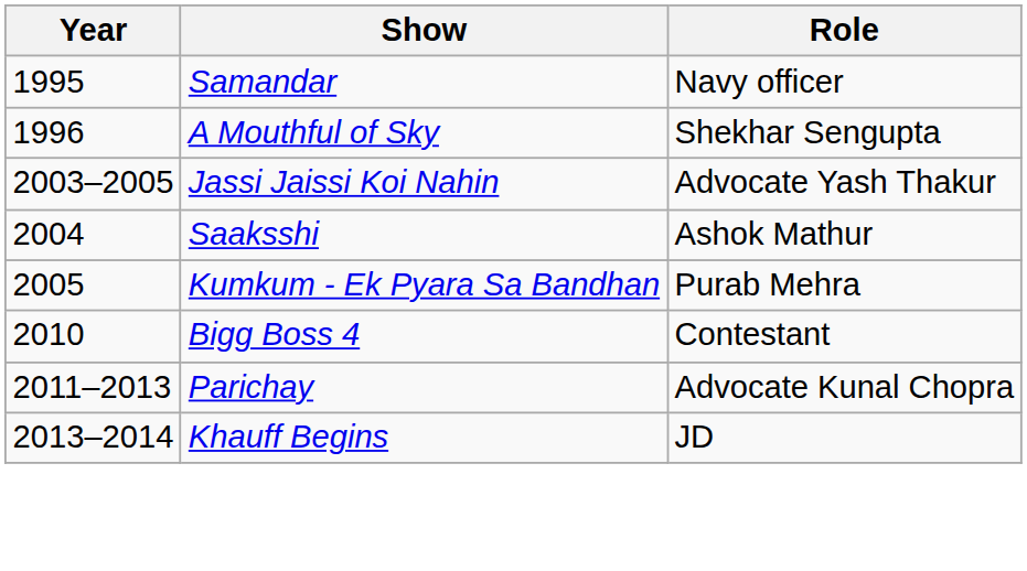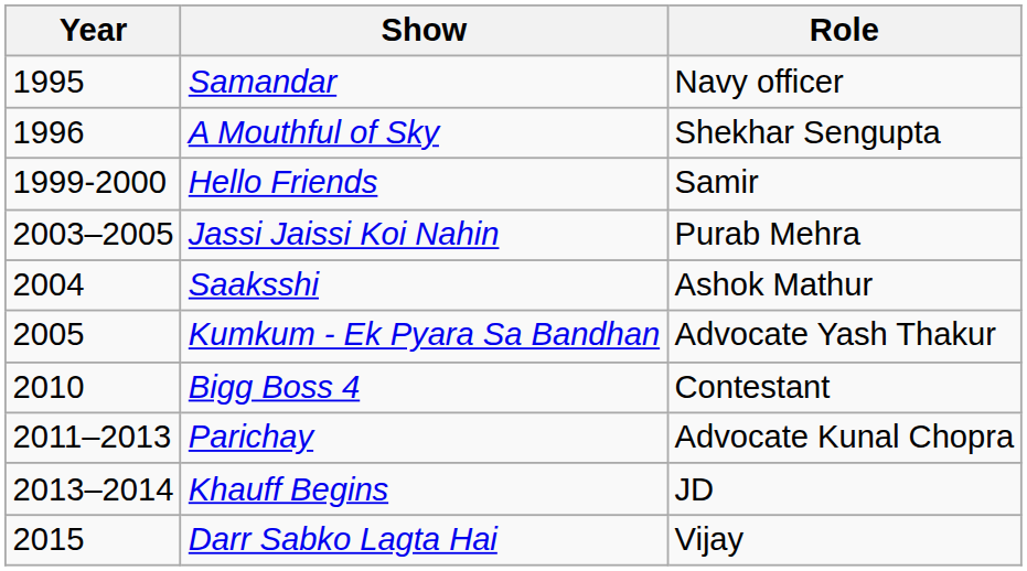+ row: 1999-2000 | Hello Friends | Samir
Jassi Jaissi Koi Nahin | Role: Advocate Yash Thakur -> Purab Mehra
Kumkum - Ek Pyara Sa Bandhan | Role: Purab Mehra -> Advocate Yash Thakur
+ row: 2015 | Darr Sabko Lagta Hai | Vijay
